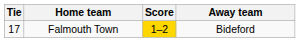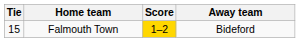Falmouth Town | Tie: 17 -> 15
